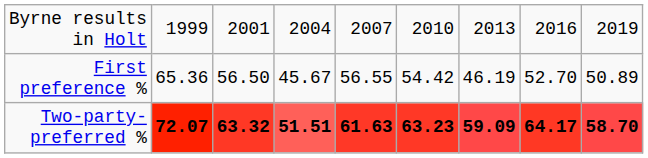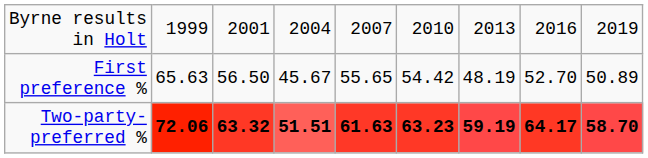First preference % | column 2: 65.36 -> 65.63
First preference % | column 5: 56.55 -> 55.65
First preference % | column 7: 46.19 -> 48.19
Two-party- preferred % | column 2: 72.07 -> 72.06
Two-party- preferred % | column 7: 59.09 -> 59.19
